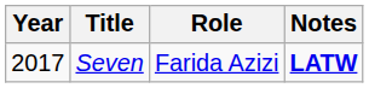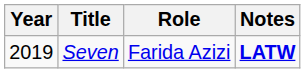Seven | Year: 2017 -> 2019
